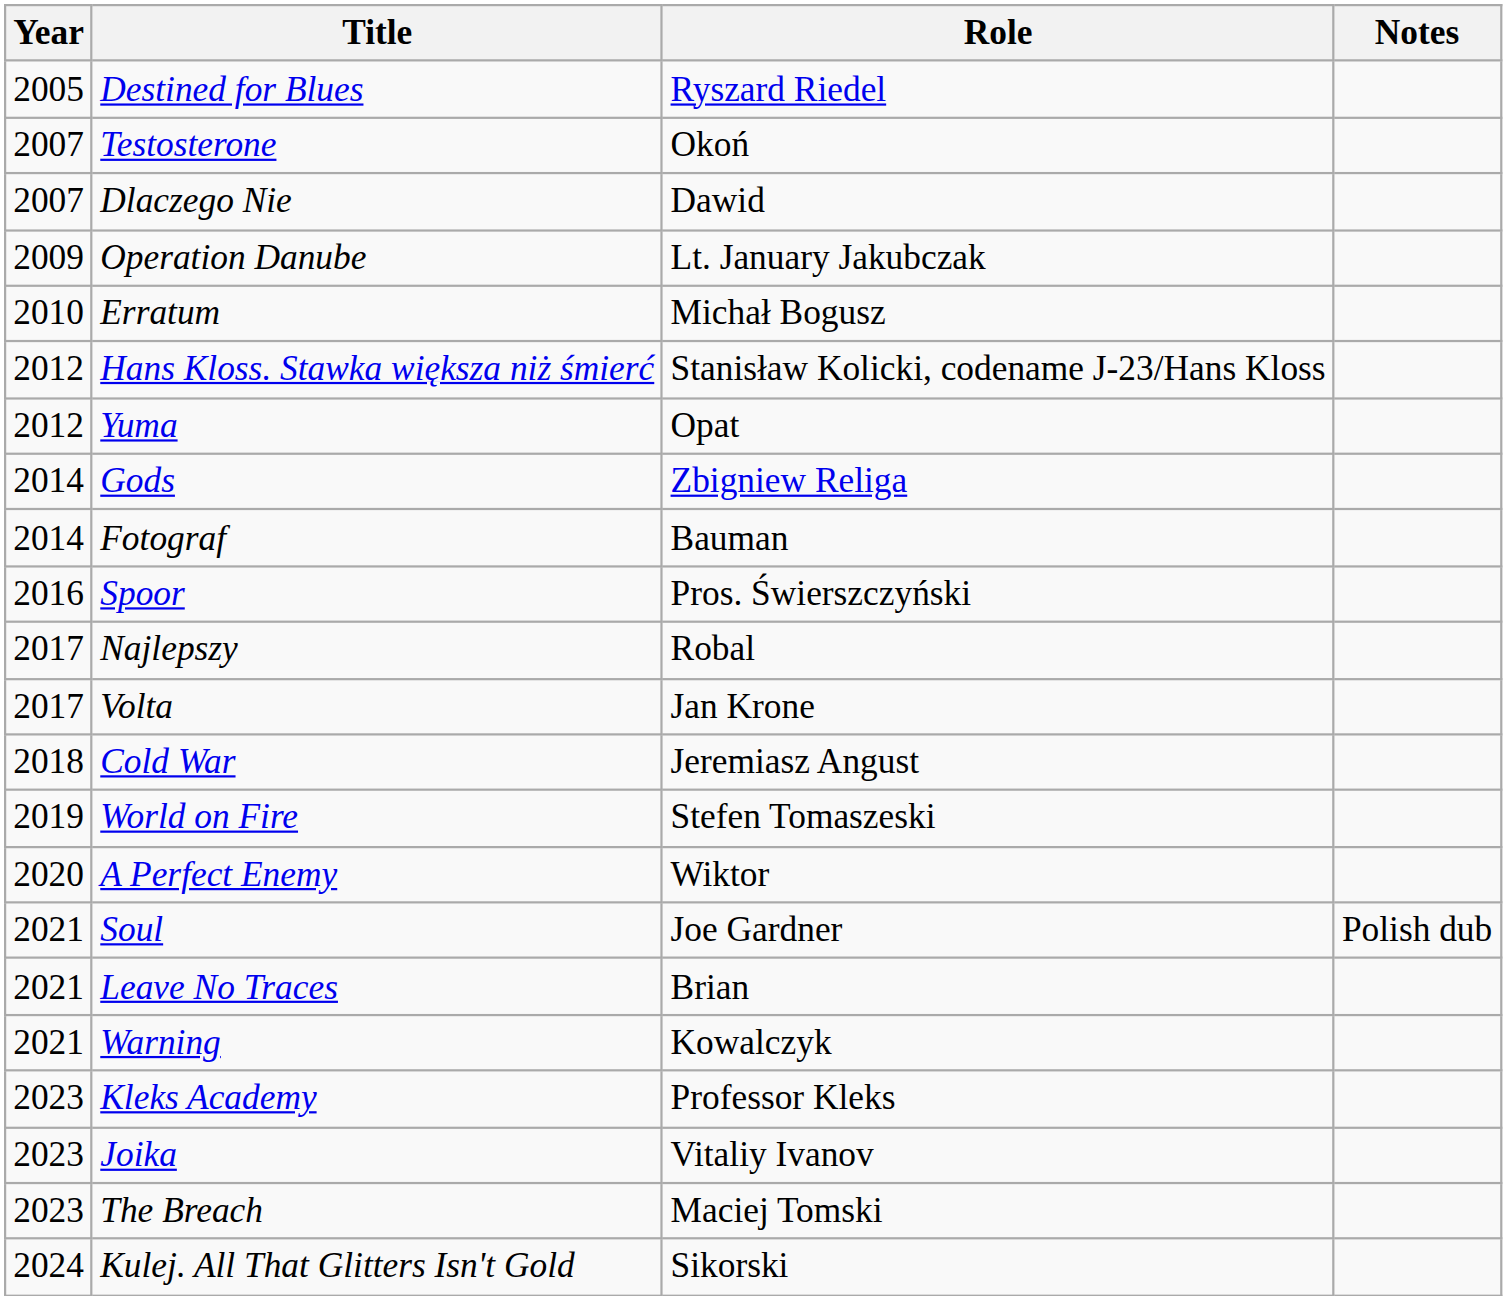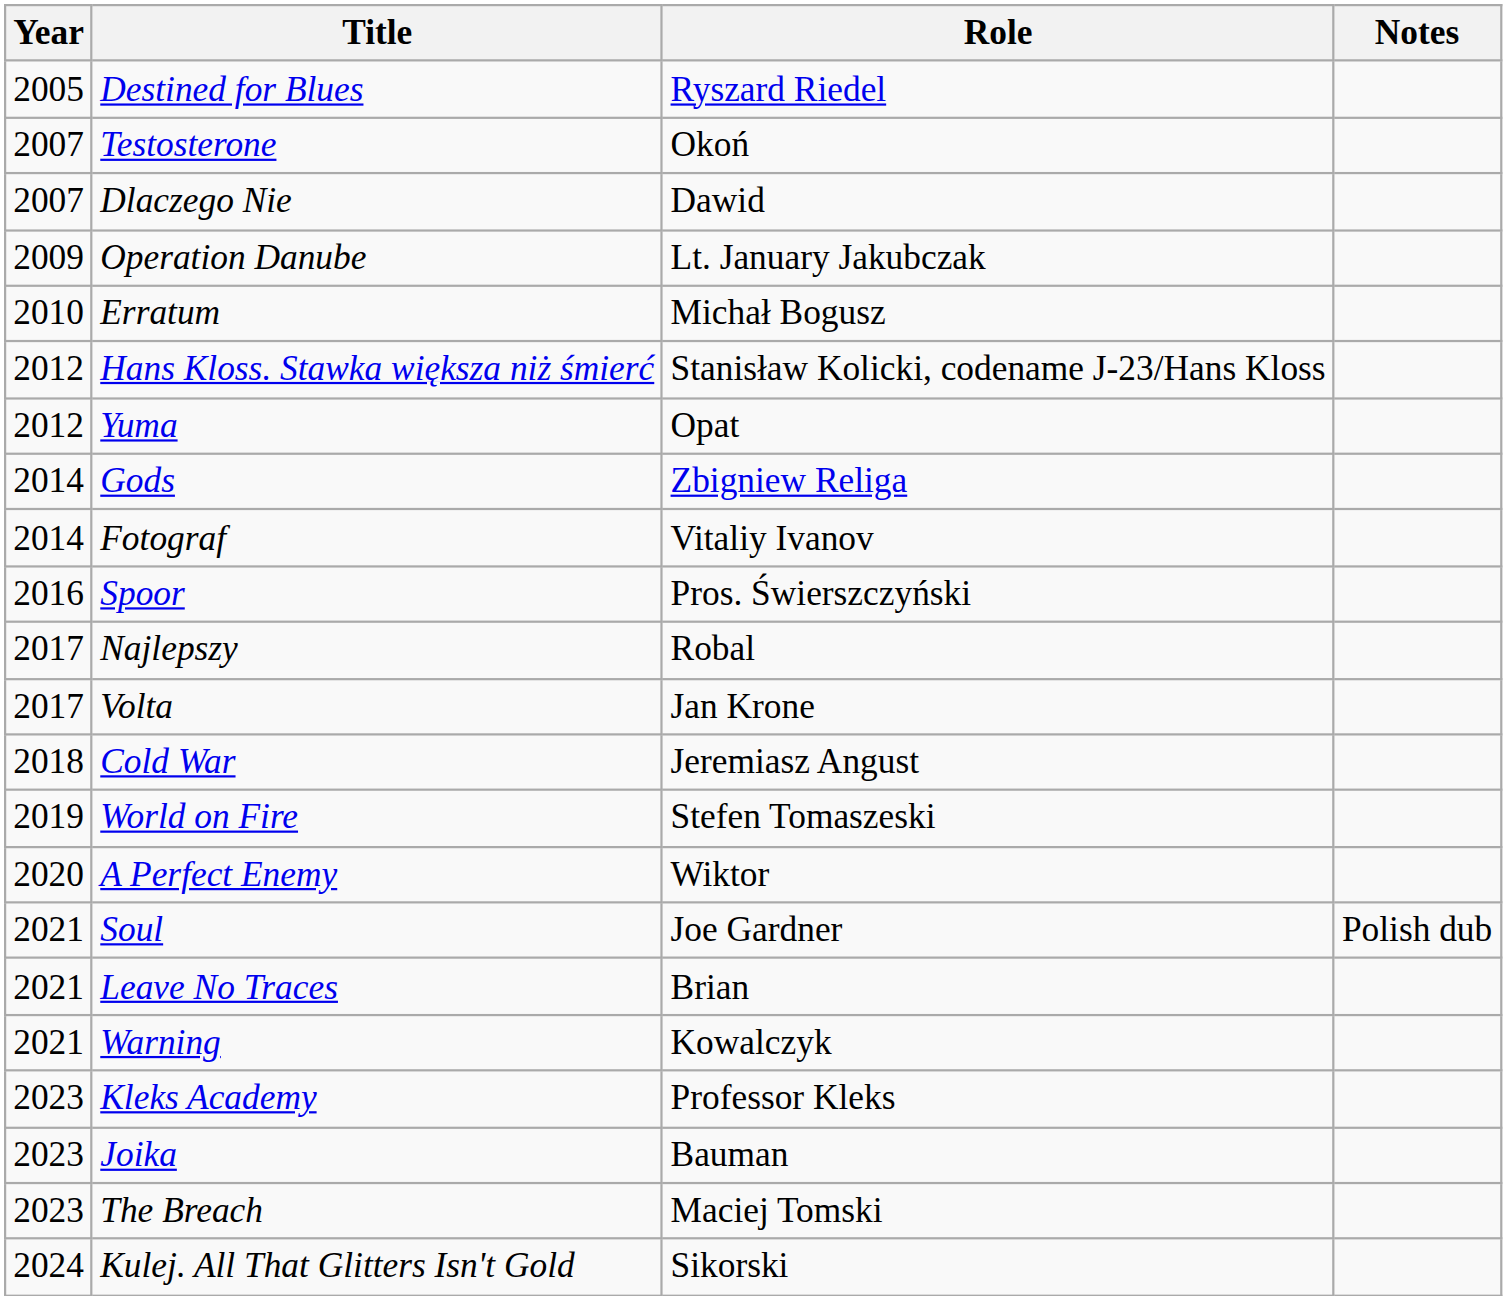Fotograf | Role: Bauman -> Vitaliy Ivanov
Joika | Role: Vitaliy Ivanov -> Bauman
